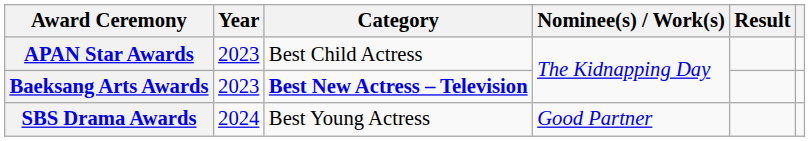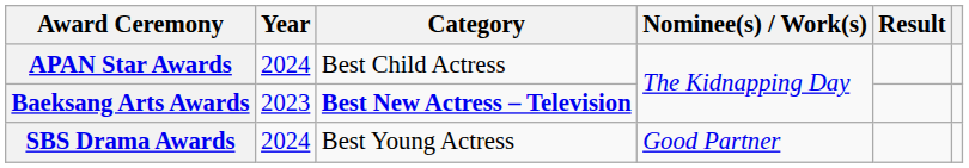APAN Star Awards | Year: 2023 -> 2024
